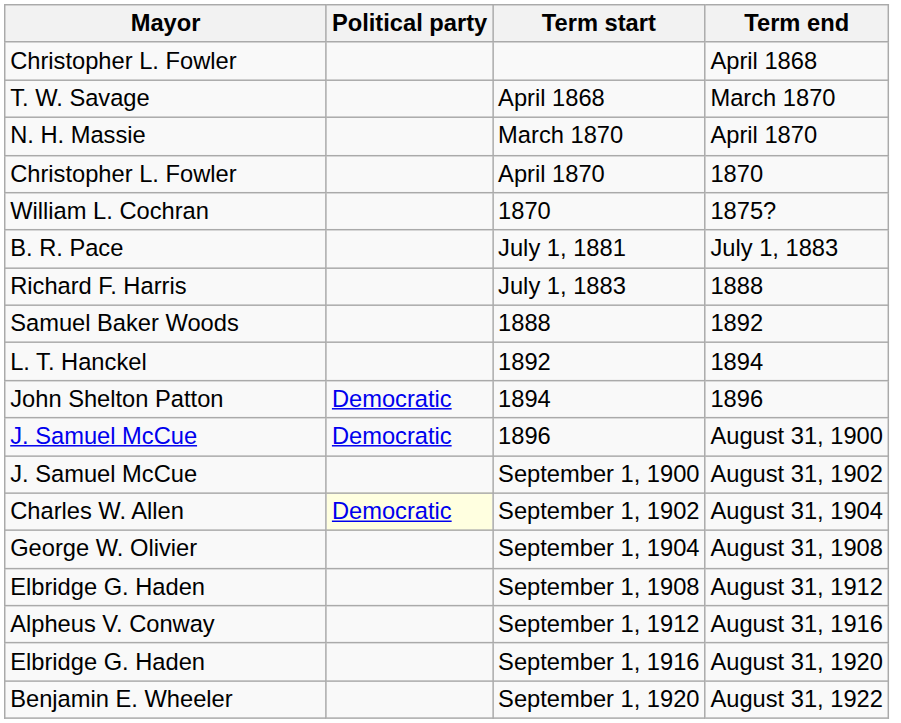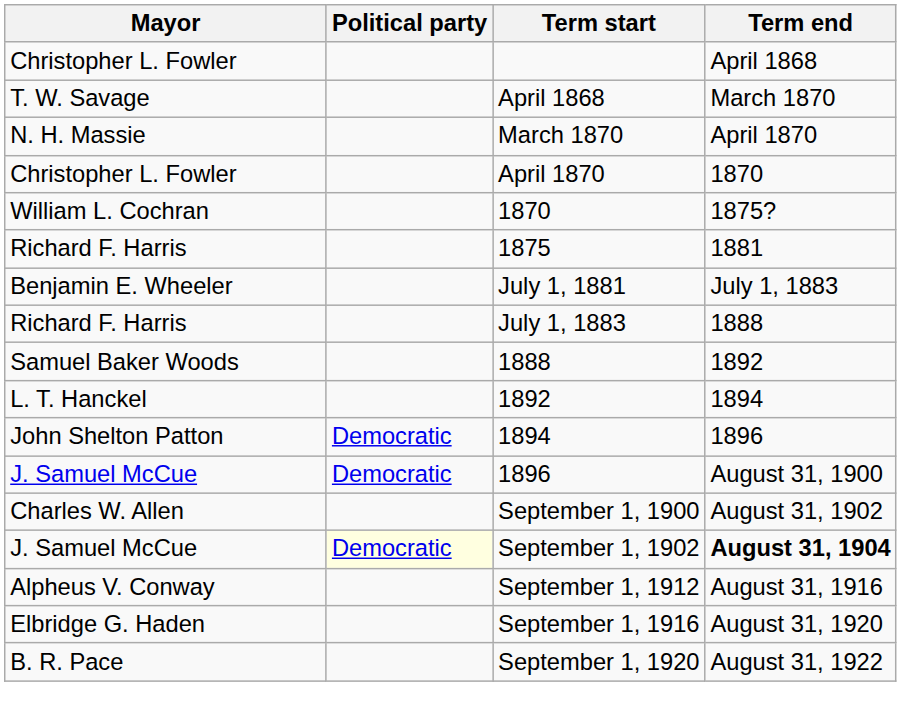+ row: Richard F. Harris | 1875 | 1881
July 1, 1881 | Mayor: B. R. Pace -> Benjamin E. Wheeler
September 1, 1900 | Mayor: J. Samuel McCue -> Charles W. Allen
September 1, 1902 | Mayor: Charles W. Allen -> J. Samuel McCue
September 1, 1902 | Term end: normal -> bold
- row: George W. Olivier | September 1, 1904 | August 31, 1908
- row: Elbridge G. Haden | September 1, 1908 | August 31, 1912
September 1, 1920 | Mayor: Benjamin E. Wheeler -> B. R. Pace
